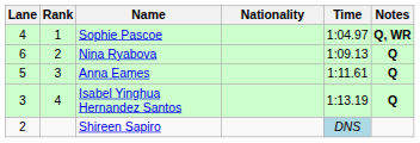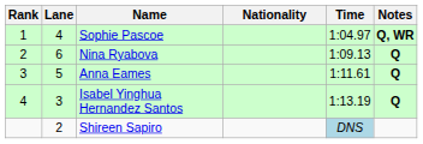columns swapped: Rank <-> Lane
